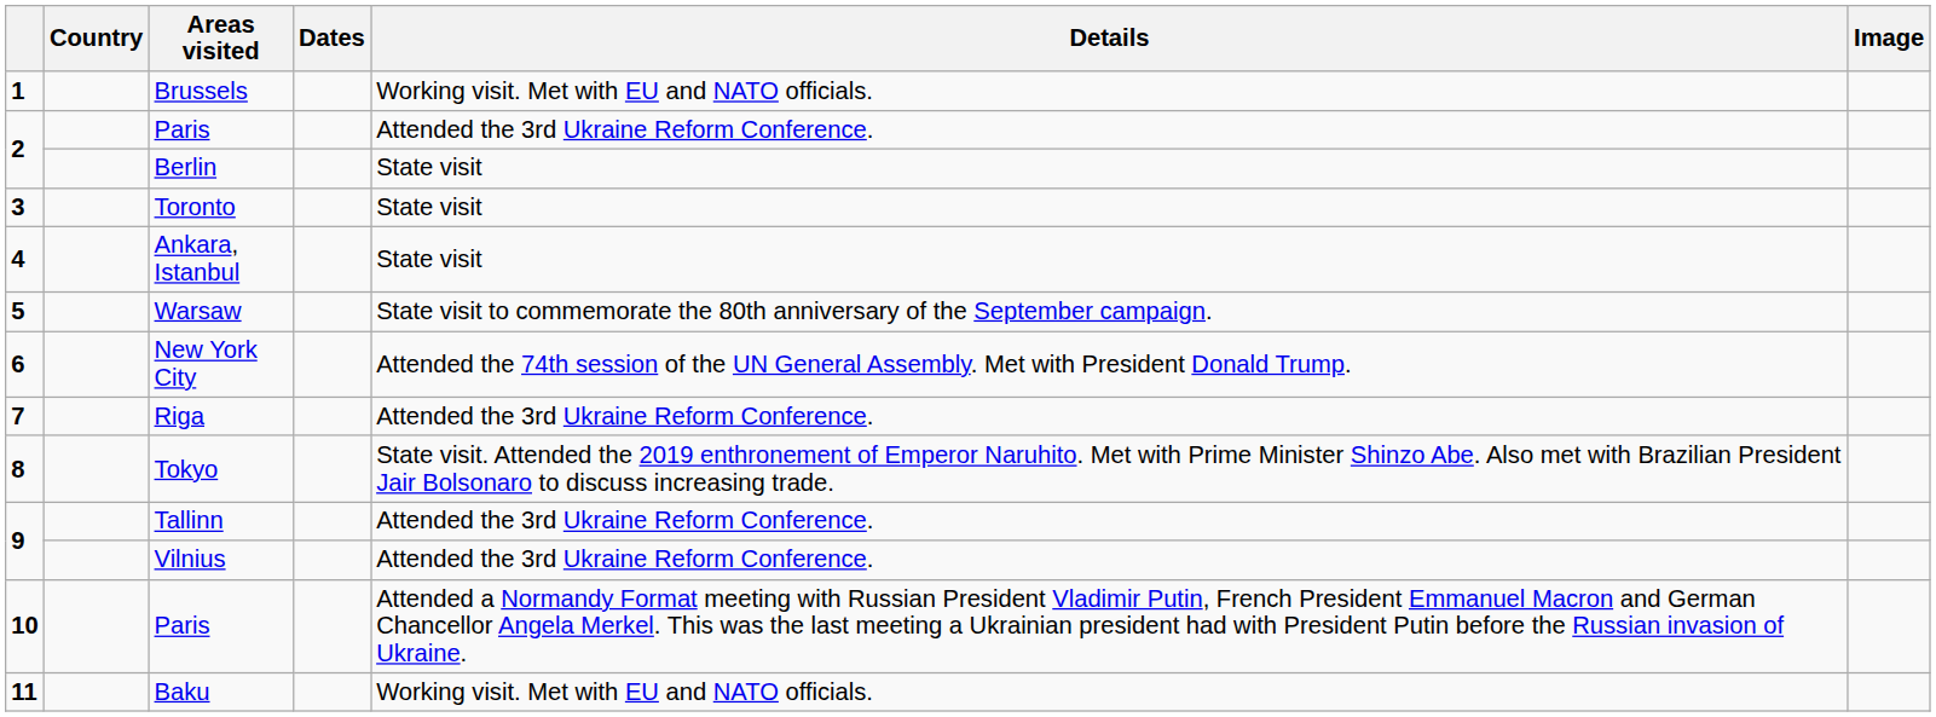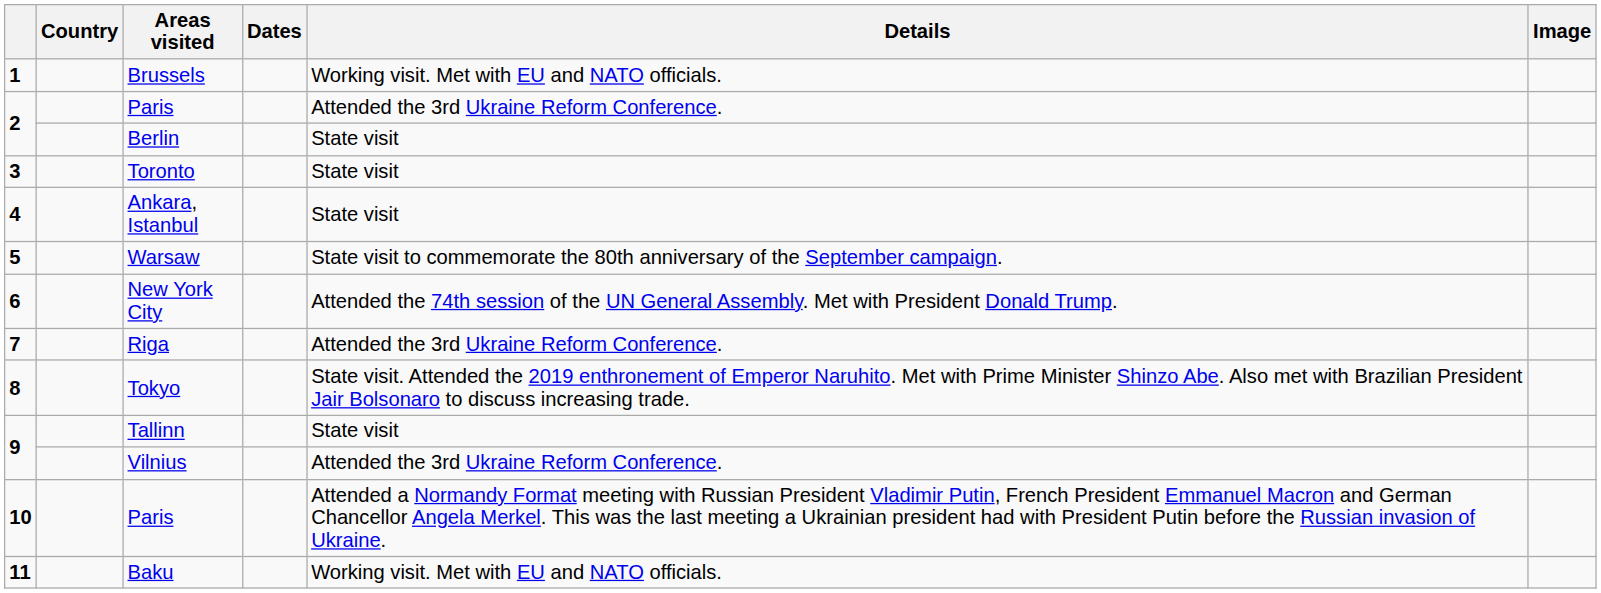Tallinn | Details: Attended the 3rd Ukraine Reform Conference. -> State visit
